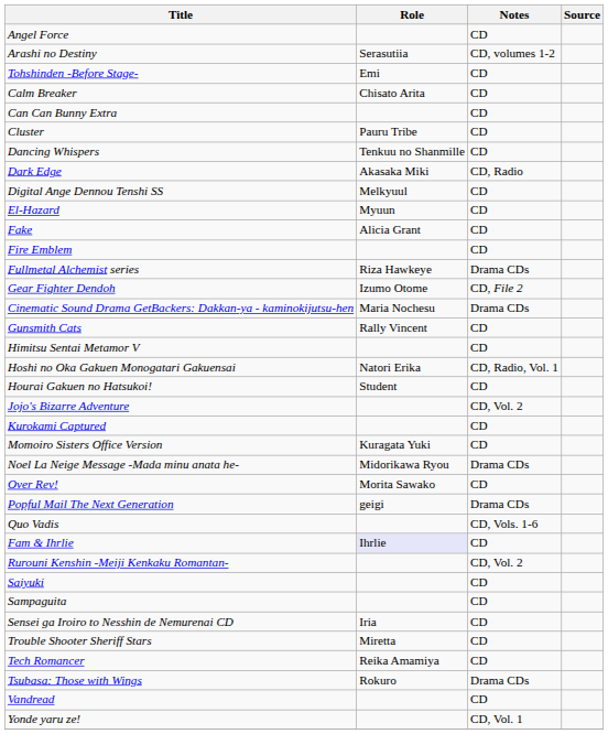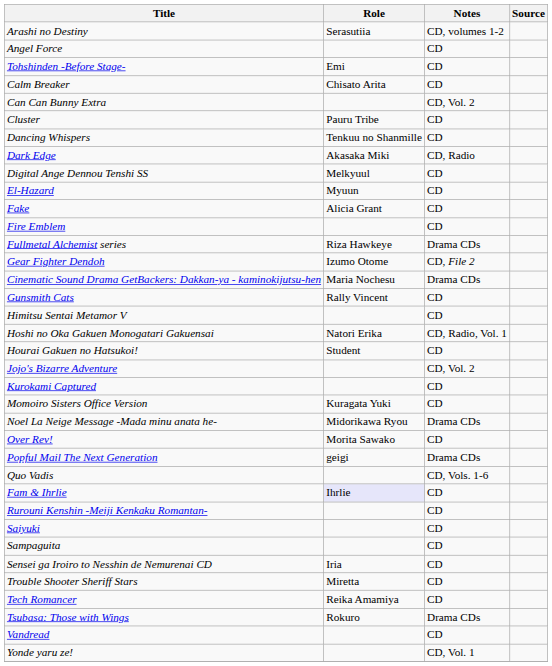rows swapped: Angel Force <-> Arashi no Destiny
Can Can Bunny Extra | Notes: CD -> CD, Vol. 2
Rurouni Kenshin -Meiji Kenkaku Romantan- | Notes: CD, Vol. 2 -> CD
